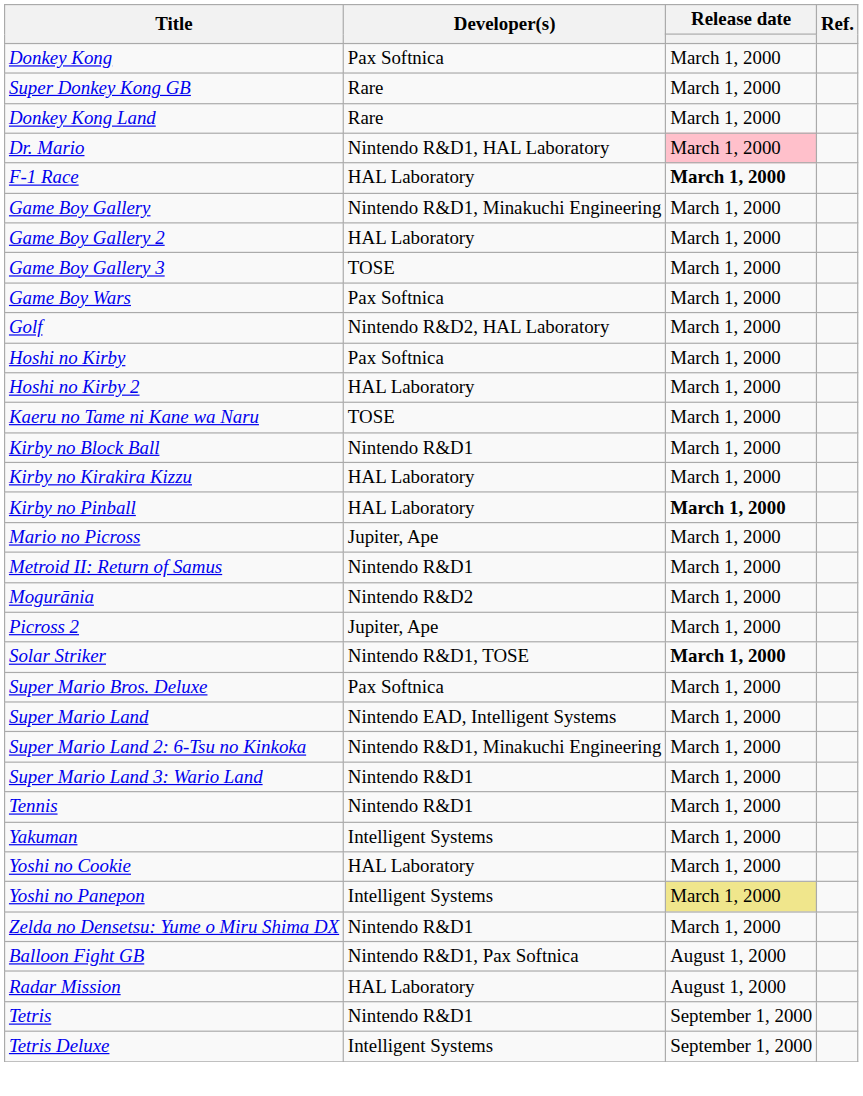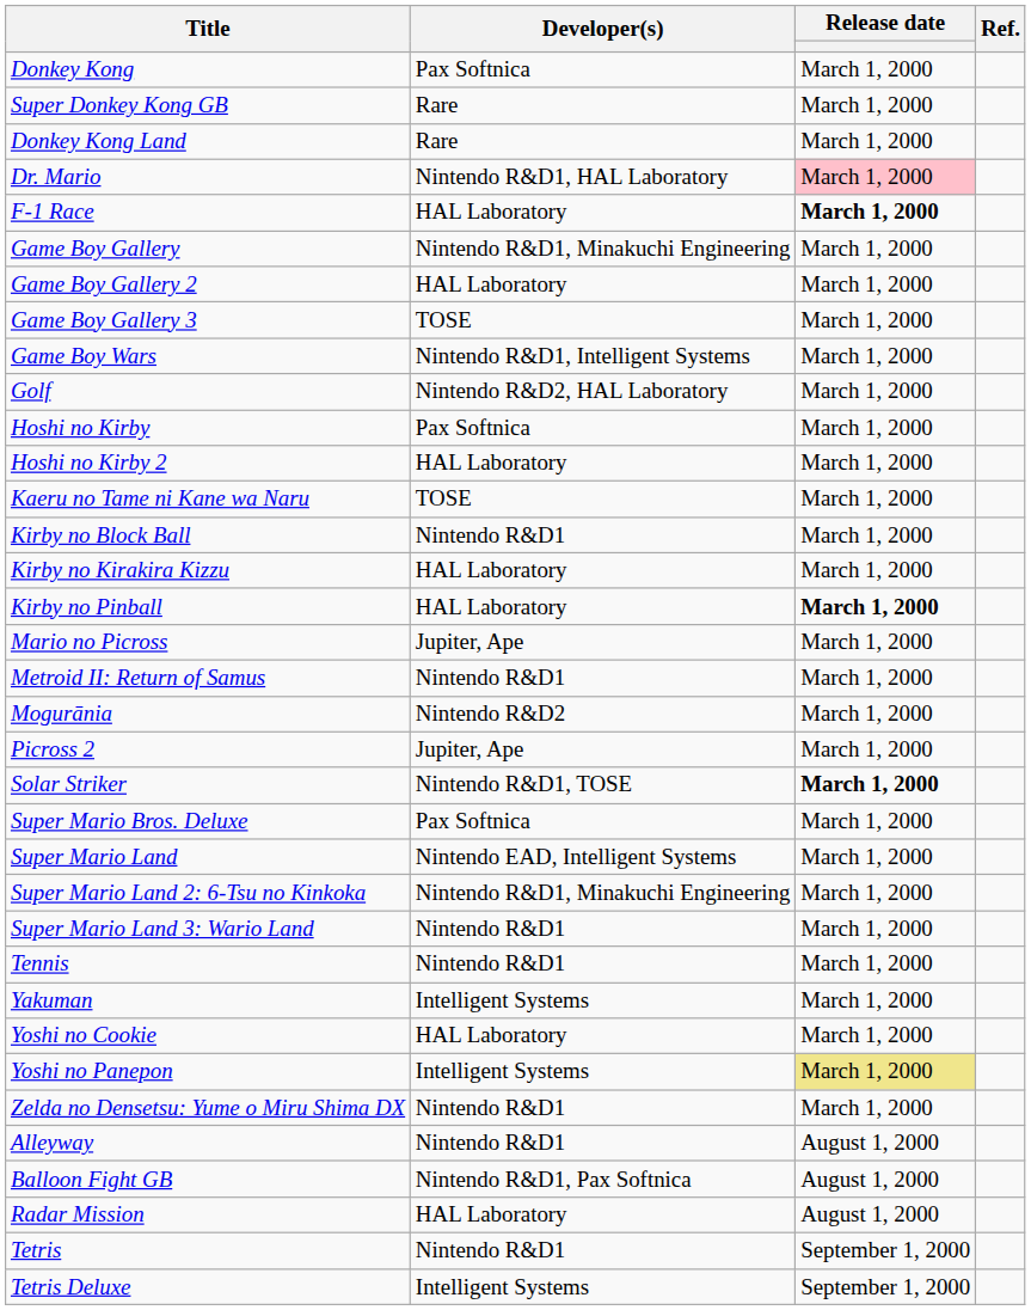Game Boy Wars | Developer(s): Pax Softnica -> Nintendo R&D1, Intelligent Systems
+ row: Alleyway | Nintendo R&D1 | August 1, 2000
